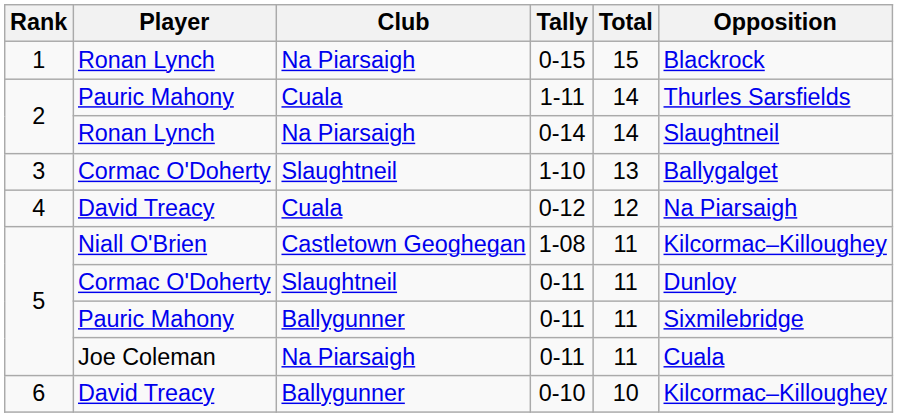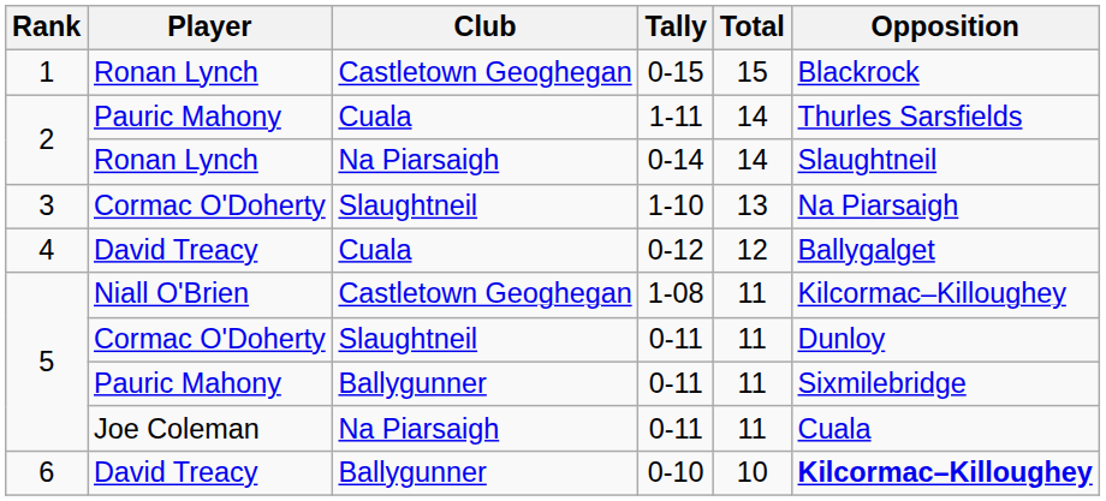0-15 | Club: Na Piarsaigh -> Castletown Geoghegan
1-10 | Opposition: Ballygalget -> Na Piarsaigh
0-12 | Opposition: Na Piarsaigh -> Ballygalget
0-10 | Opposition: normal -> bold
